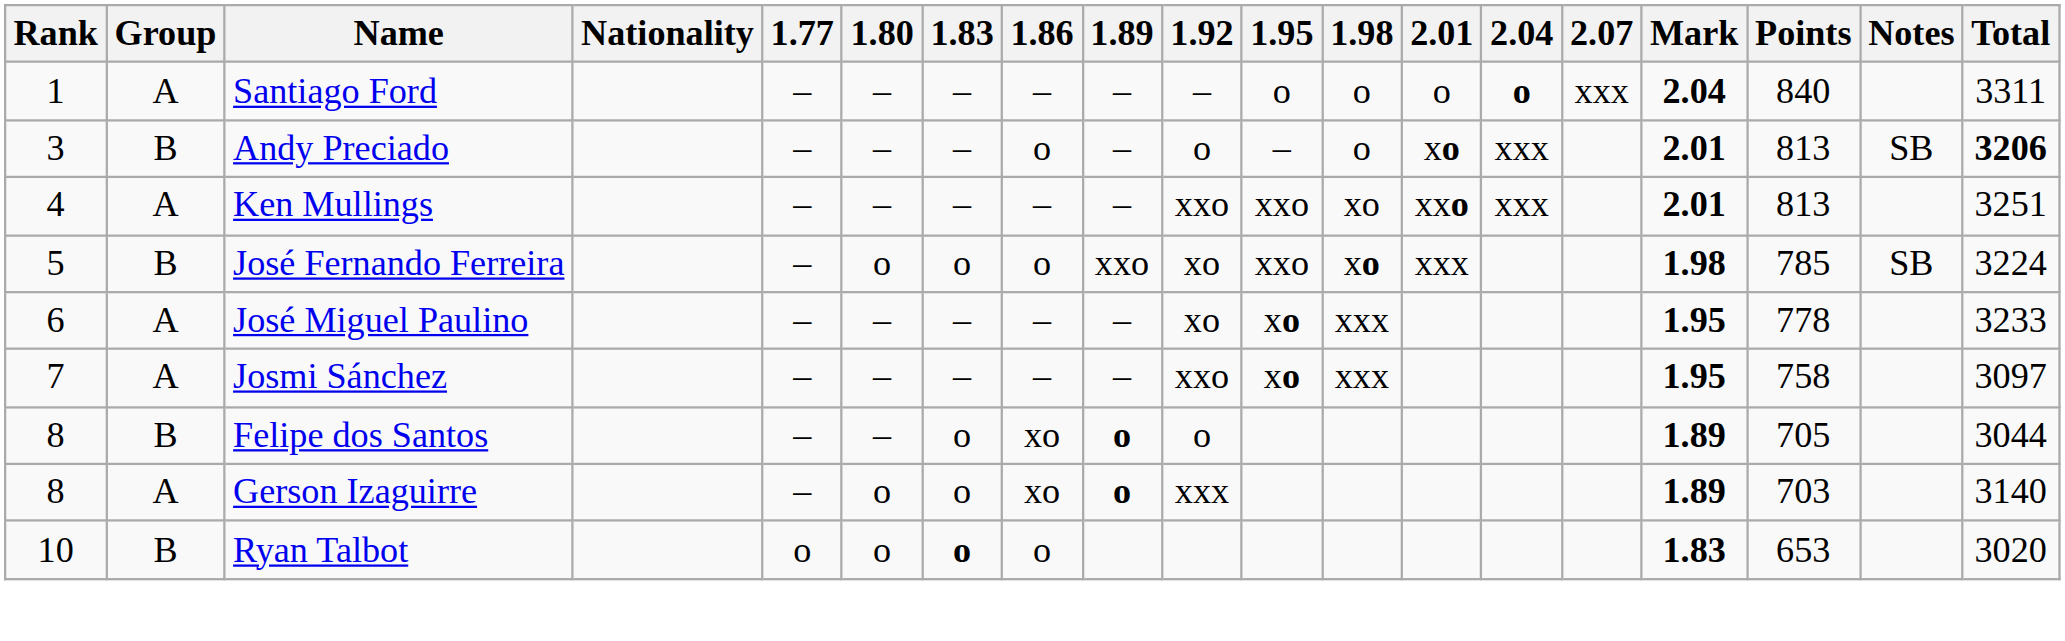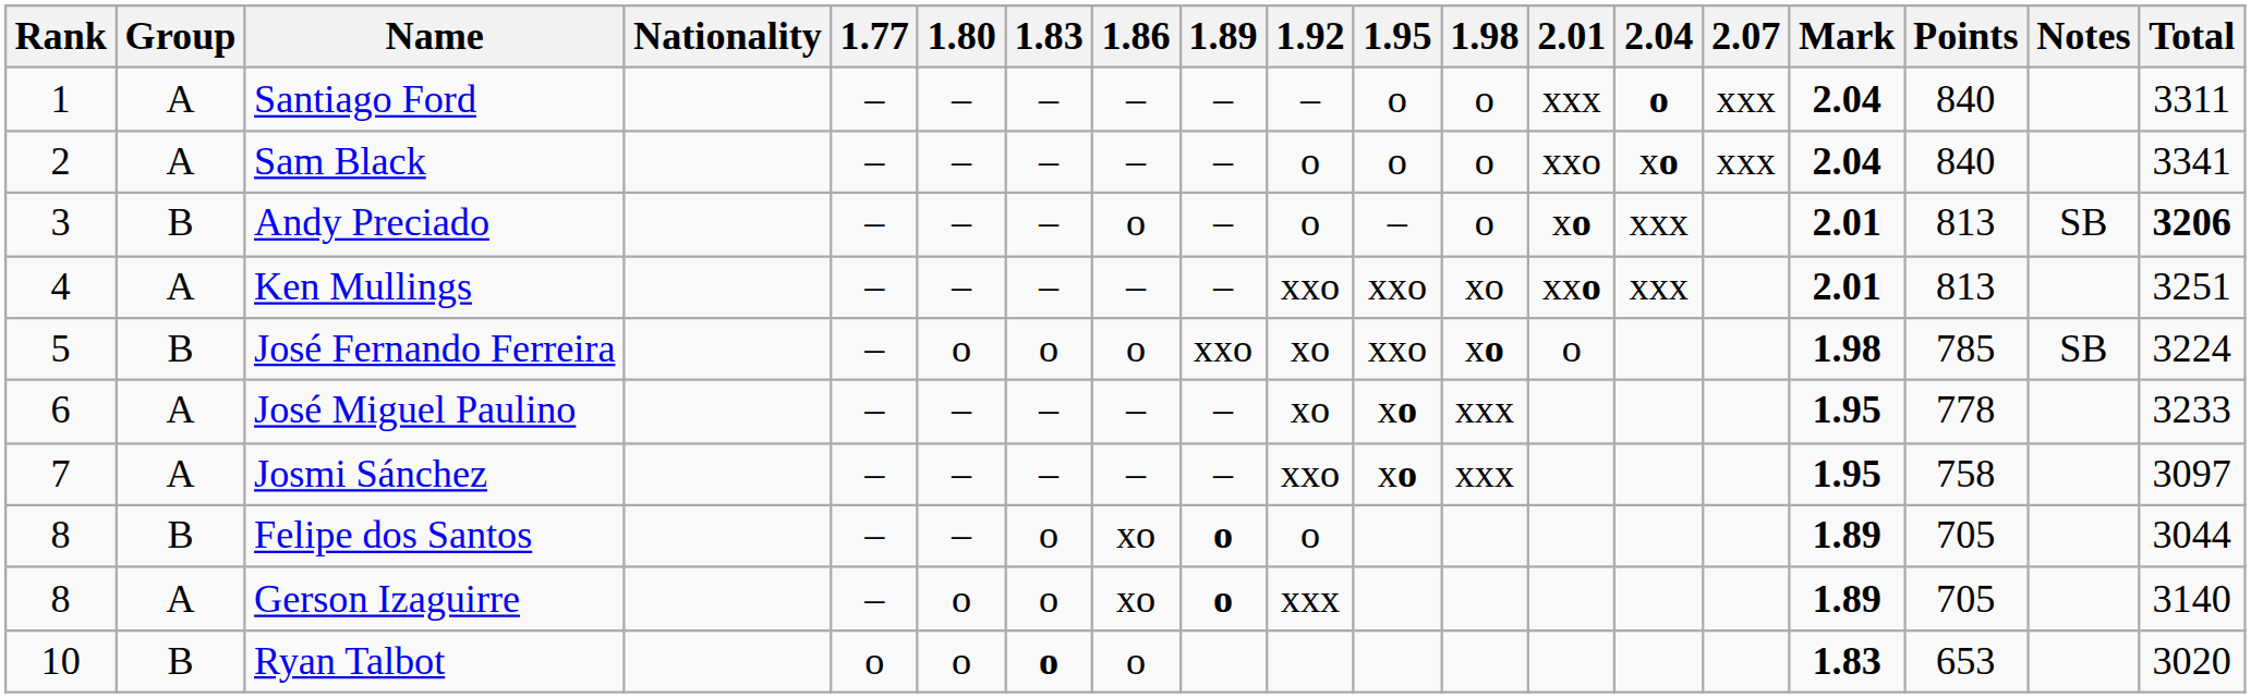Santiago Ford | 2.01: o -> xxx
+ row: 2 | A | Sam Black | – | – | – | – | – | o | o | o | xxo | xo | xxx | 2.04 | 840 | 3341
José Fernando Ferreira | 2.01: xxx -> o
Gerson Izaguirre | Points: 703 -> 705
